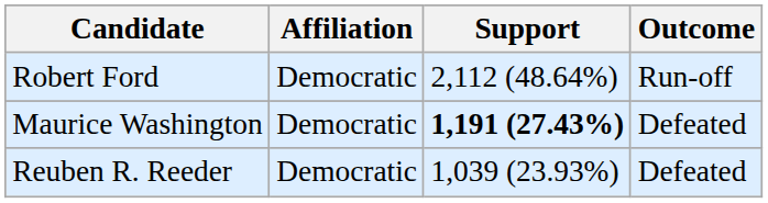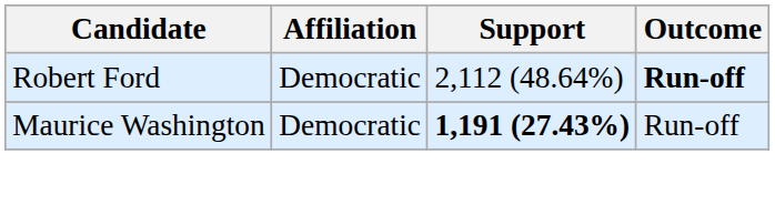Robert Ford | Outcome: normal -> bold
Maurice Washington | Outcome: Defeated -> Run-off
- row: Reuben R. Reeder | Democratic | 1,039 (23.93%) | Defeated
